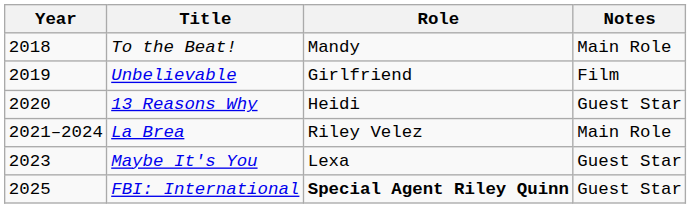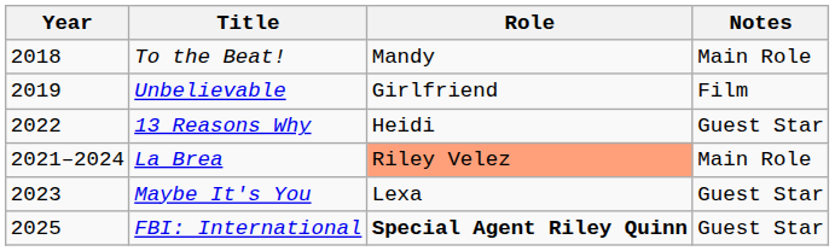13 Reasons Why | Year: 2020 -> 2022
La Brea | Role: no background -> lightsalmon background
